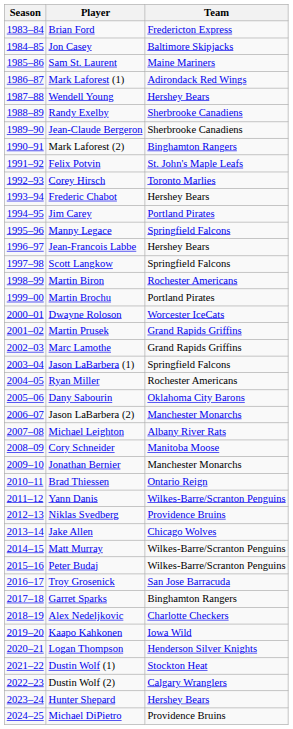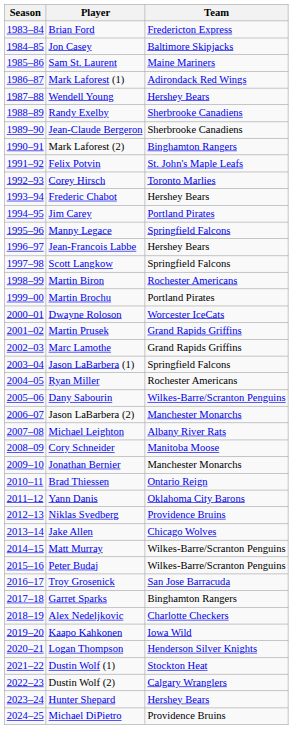Dany Sabourin | Team: Oklahoma City Barons -> Wilkes-Barre/Scranton Penguins
Yann Danis | Team: Wilkes-Barre/Scranton Penguins -> Oklahoma City Barons
